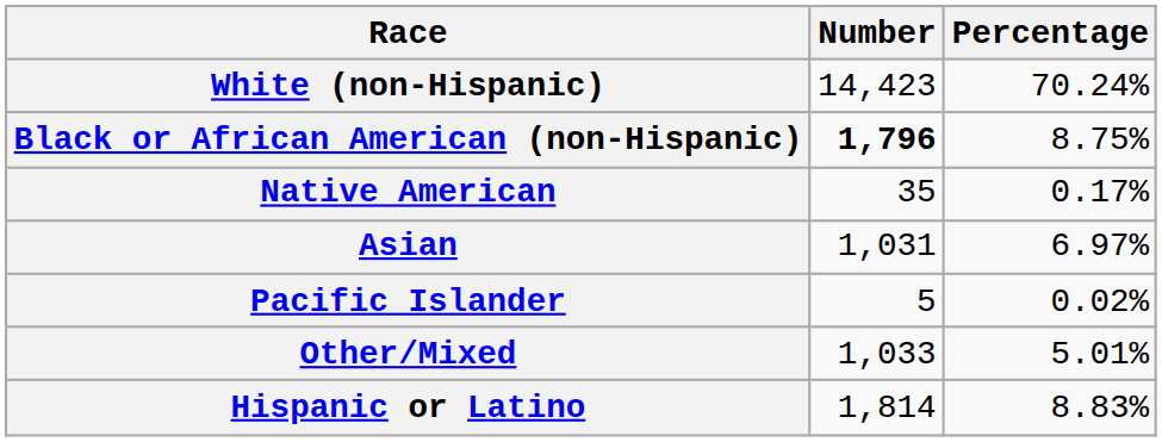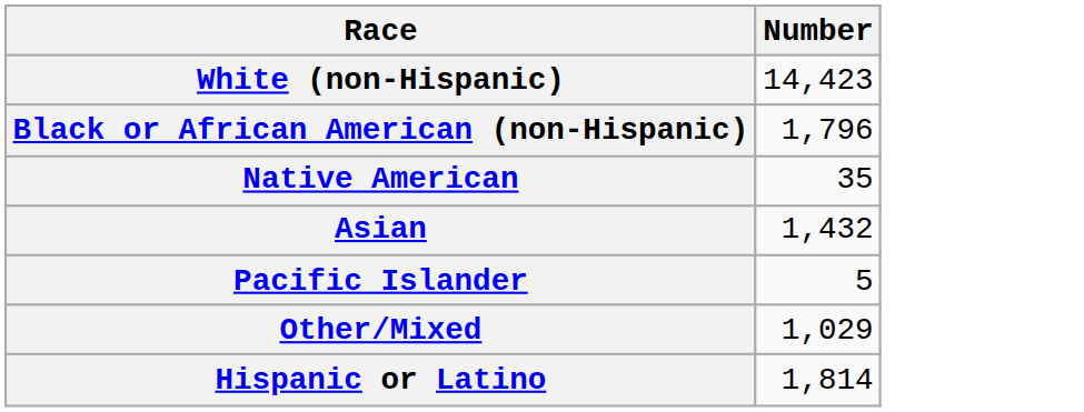- column: Percentage | 70.24% | 8.75% | 0.17% | 6.97% | 0.02% | 5.01% | 8.83%
Black or African American (non-Hispanic) | Number: bold -> normal
Asian | Number: 1,031 -> 1,432
Other/Mixed | Number: 1,033 -> 1,029
